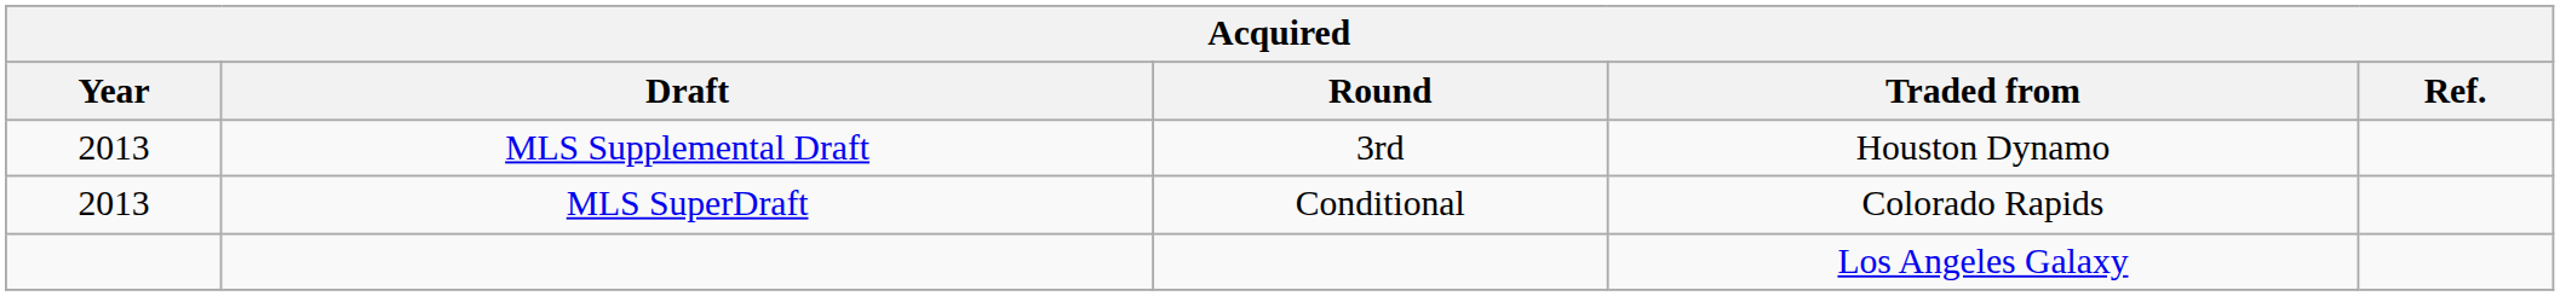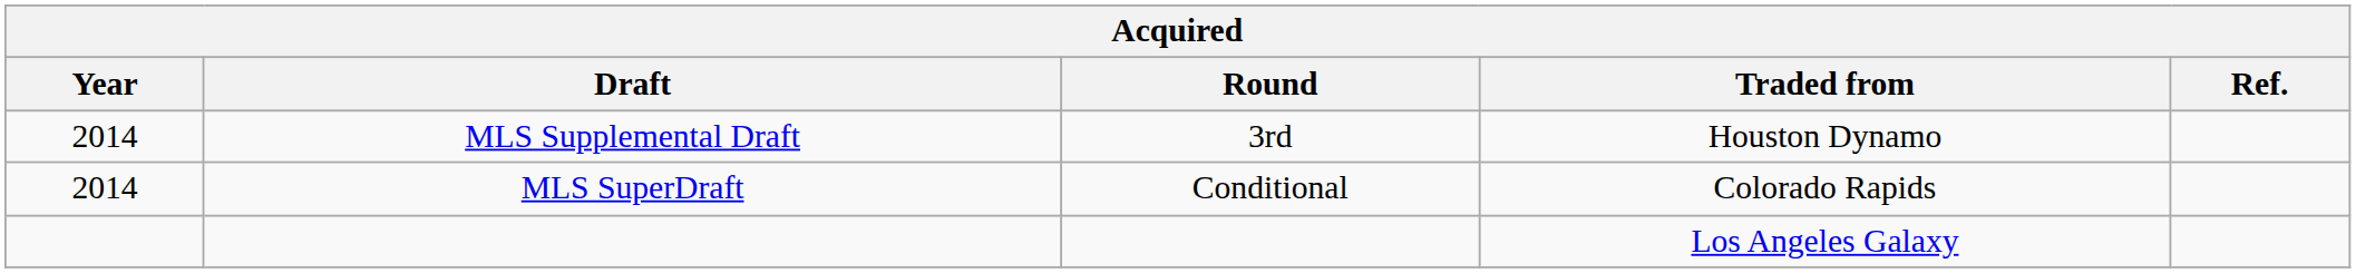MLS Supplemental Draft | Year: 2013 -> 2014
MLS SuperDraft | Year: 2013 -> 2014
